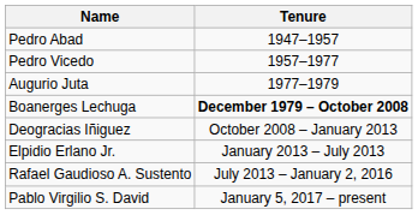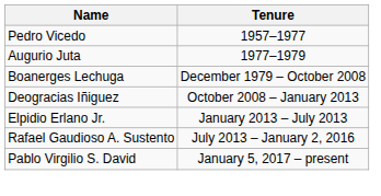- row: Pedro Abad | 1947–1957
Boanerges Lechuga | Tenure: bold -> normal
